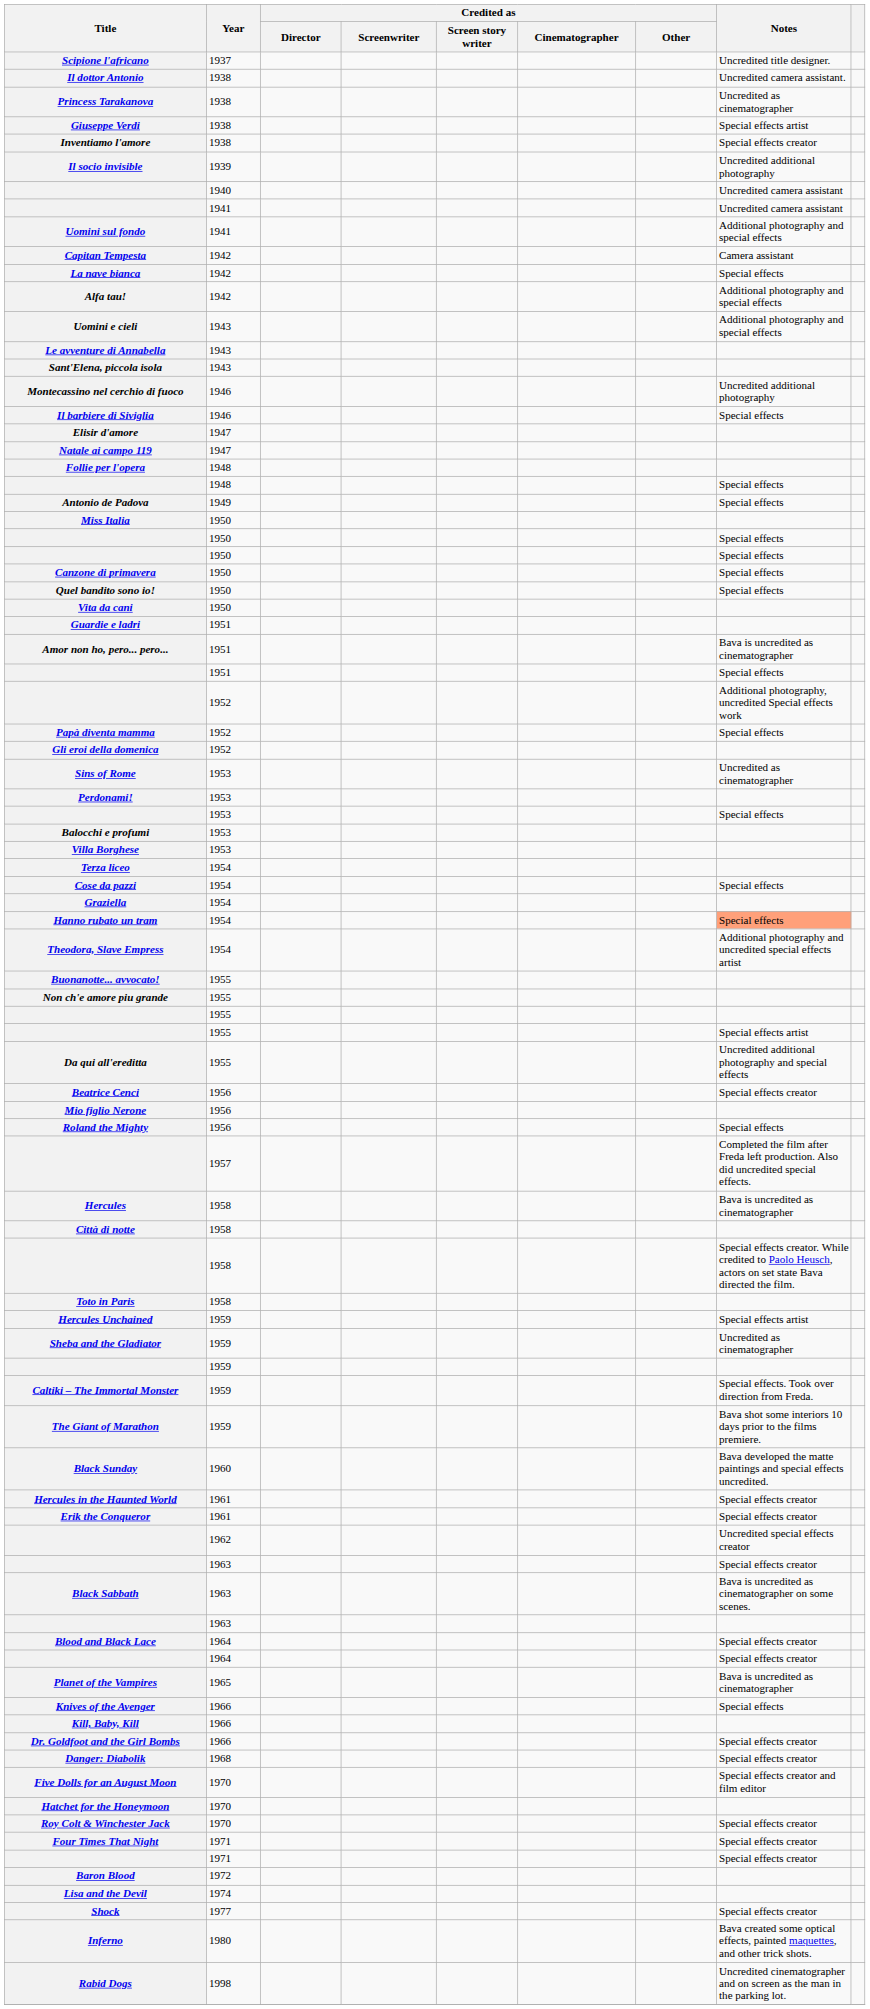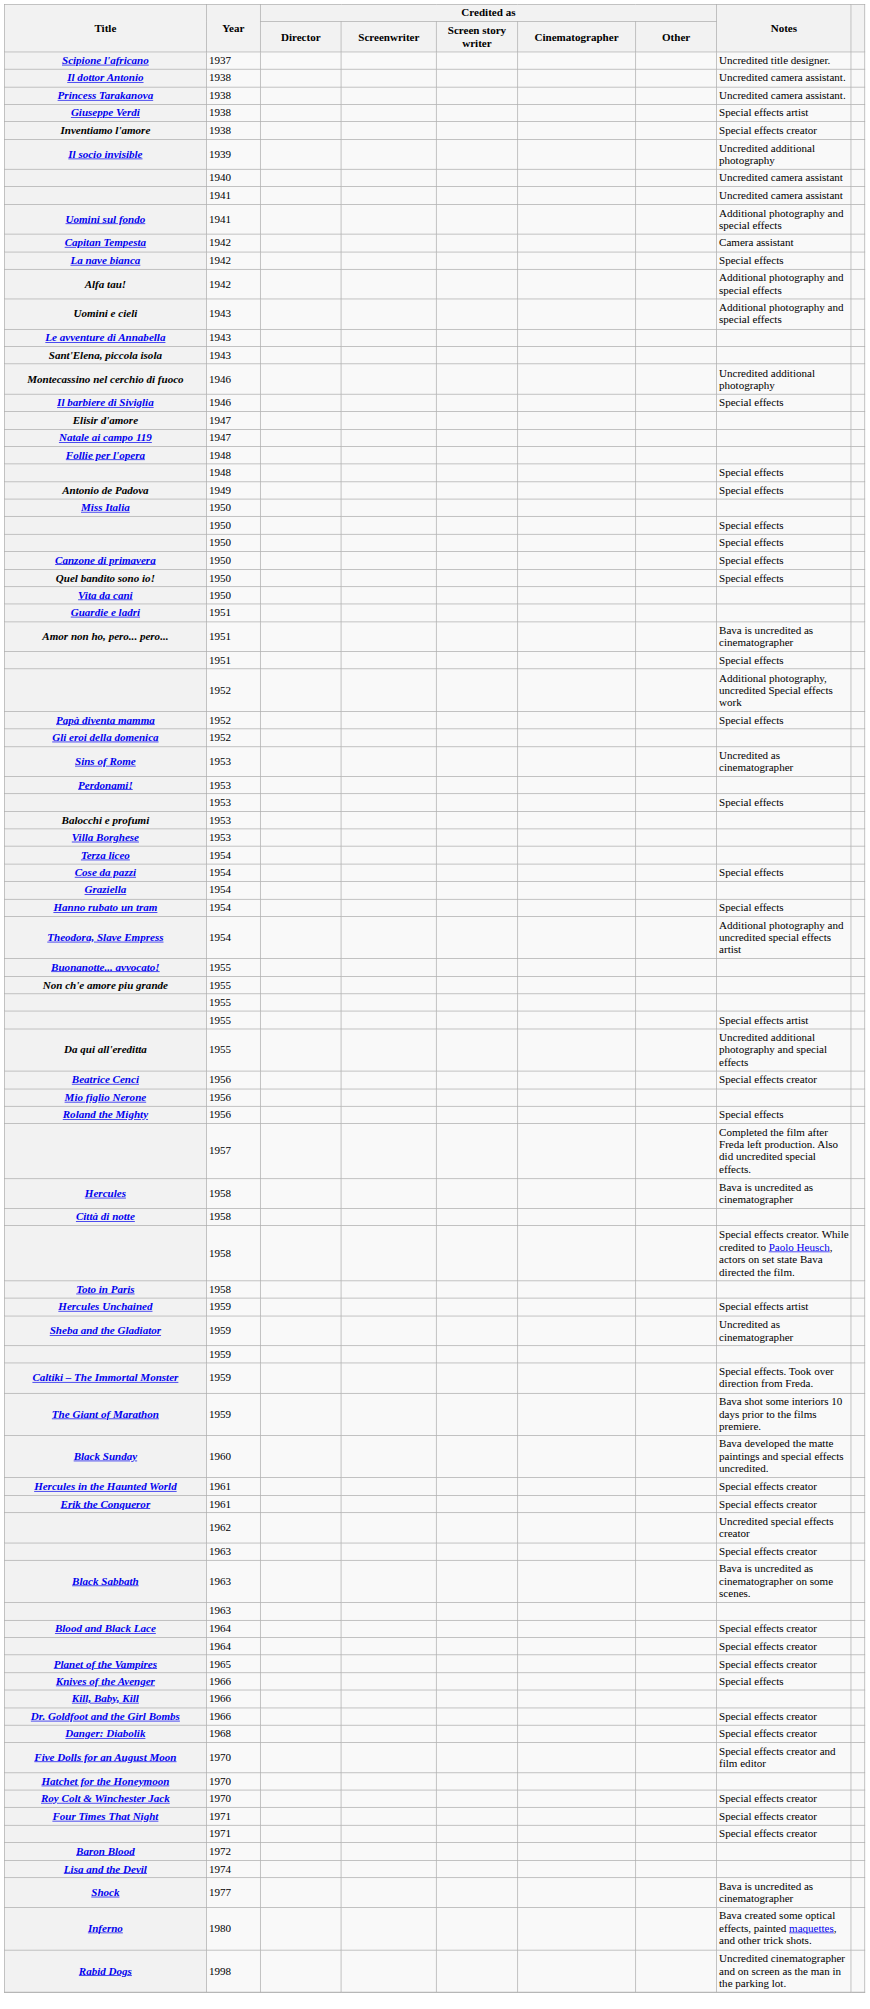Princess Tarakanova | Notes: Uncredited as cinematographer -> Uncredited camera assistant.
Hanno rubato un tram | Notes: lightsalmon background -> no background
Planet of the Vampires | Notes: Bava is uncredited as cinematographer -> Special effects creator
Shock | Notes: Special effects creator -> Bava is uncredited as cinematographer
